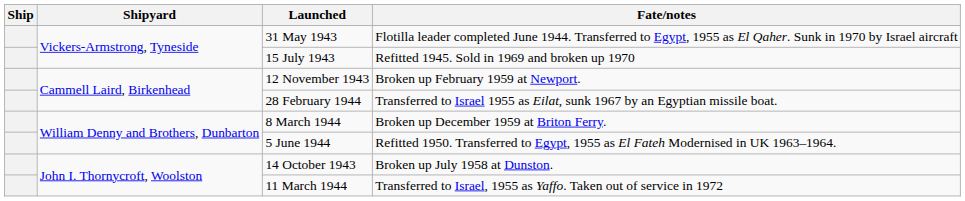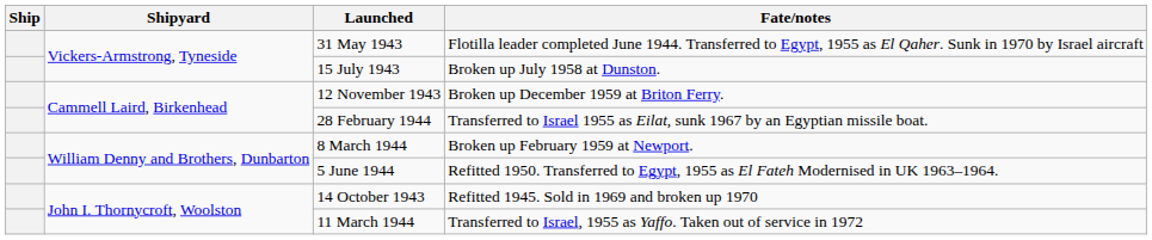15 July 1943 | Fate/notes: Refitted 1945. Sold in 1969 and broken up 1970 -> Broken up July 1958 at Dunston.
12 November 1943 | Fate/notes: Broken up February 1959 at Newport. -> Broken up December 1959 at Briton Ferry.
8 March 1944 | Fate/notes: Broken up December 1959 at Briton Ferry. -> Broken up February 1959 at Newport.
14 October 1943 | Fate/notes: Broken up July 1958 at Dunston. -> Refitted 1945. Sold in 1969 and broken up 1970
